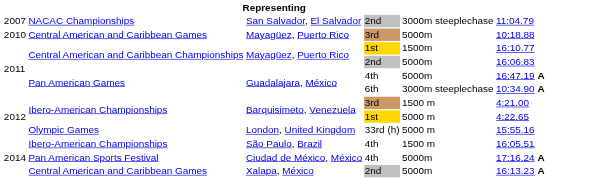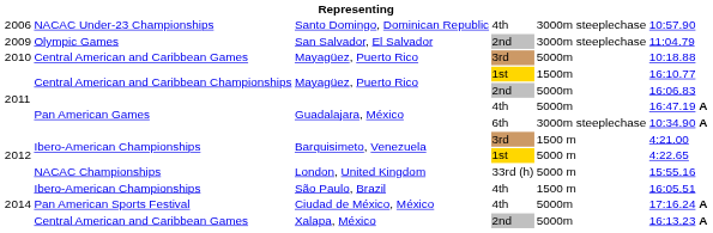+ row: 2006 | NACAC Under-23 Championships | Santo Domingo, Dominican Republic | 4th | 3000m steeplechase | 10:57.90
San Salvador, El Salvador | column 1: 2007 -> 2009
San Salvador, El Salvador | column 2: NACAC Championships -> Olympic Games
London, United Kingdom | column 2: Olympic Games -> NACAC Championships
